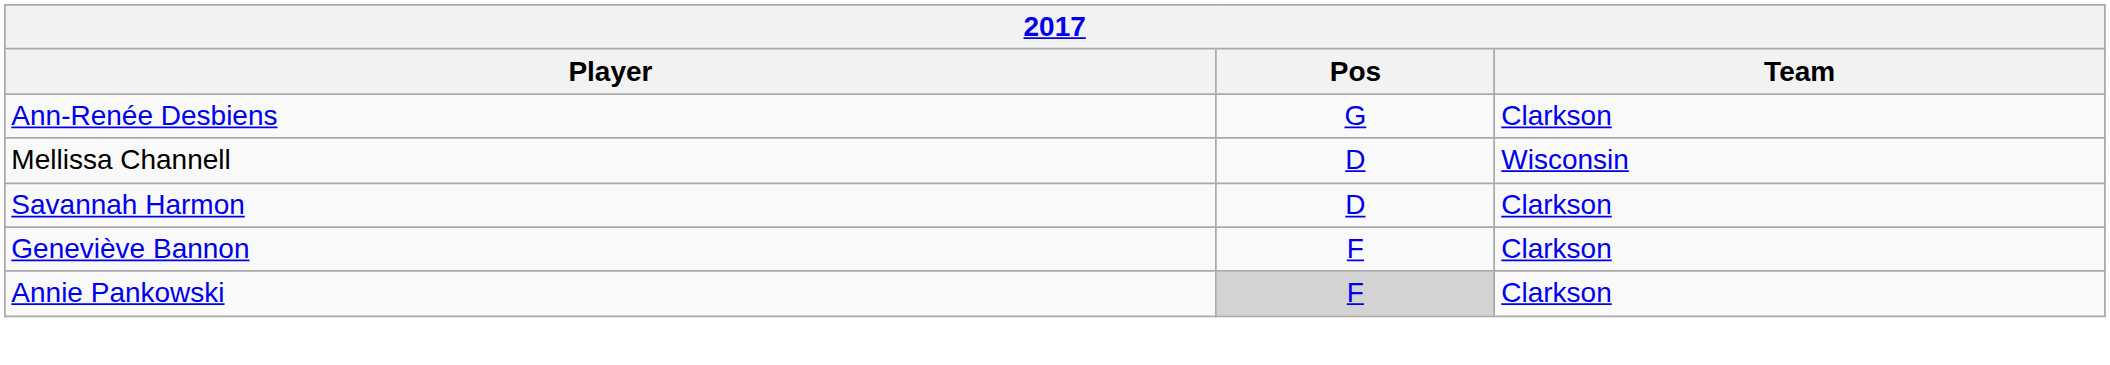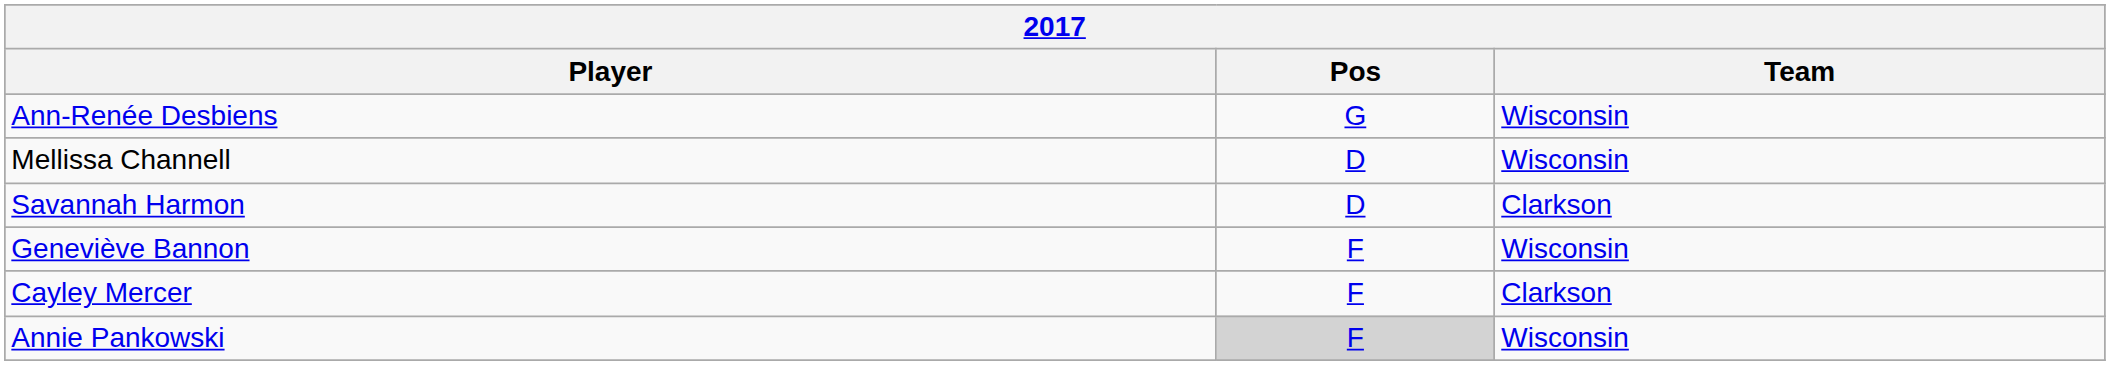Ann-Renée Desbiens | Team: Clarkson -> Wisconsin
Geneviève Bannon | Team: Clarkson -> Wisconsin
+ row: Cayley Mercer | F | Clarkson
Annie Pankowski | Team: Clarkson -> Wisconsin
